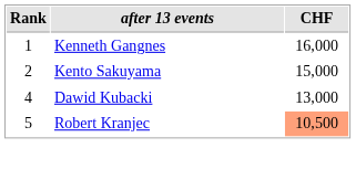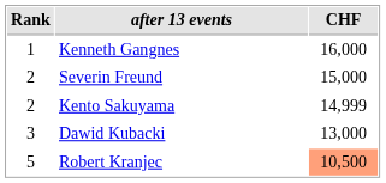+ row: 2 | Severin Freund | 15,000
Kento Sakuyama | CHF: 15,000 -> 14,999
Dawid Kubacki | Rank: 4 -> 3
